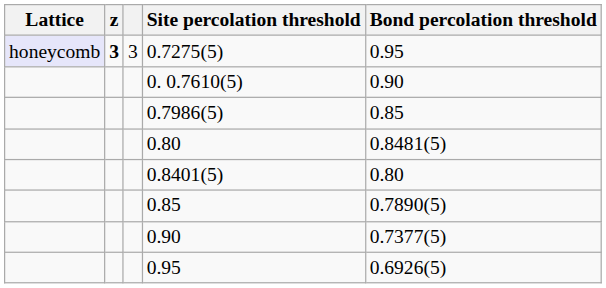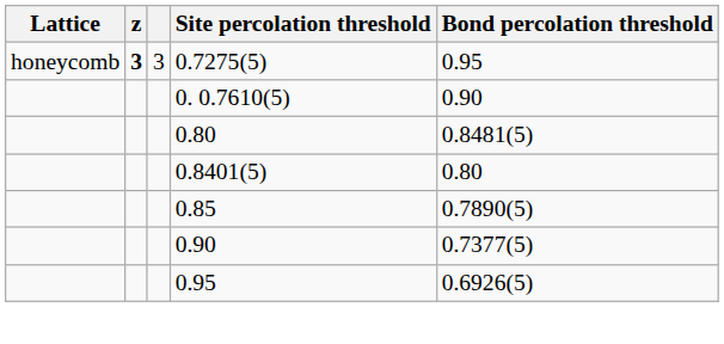0.7275(5) | Lattice: lavender background -> no background
- row: 0.7986(5) | 0.85
